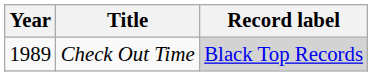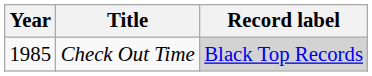Check Out Time | Year: 1989 -> 1985
